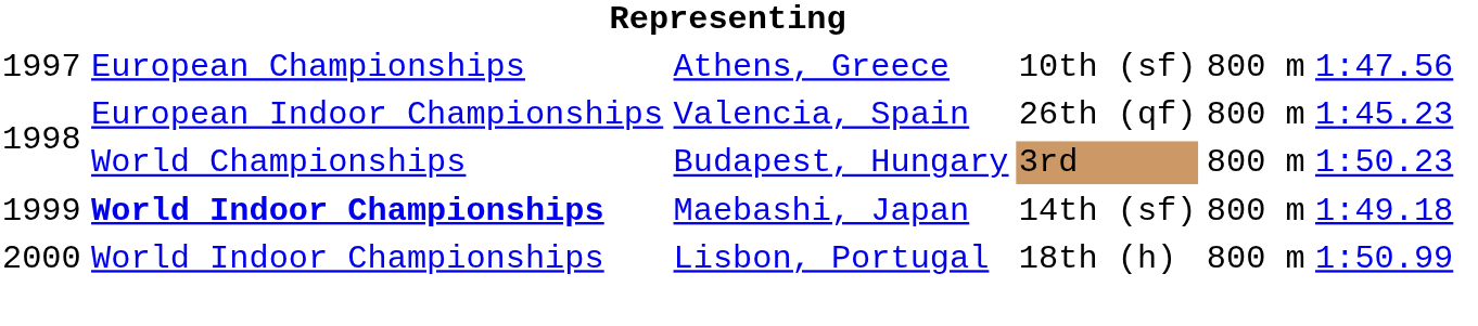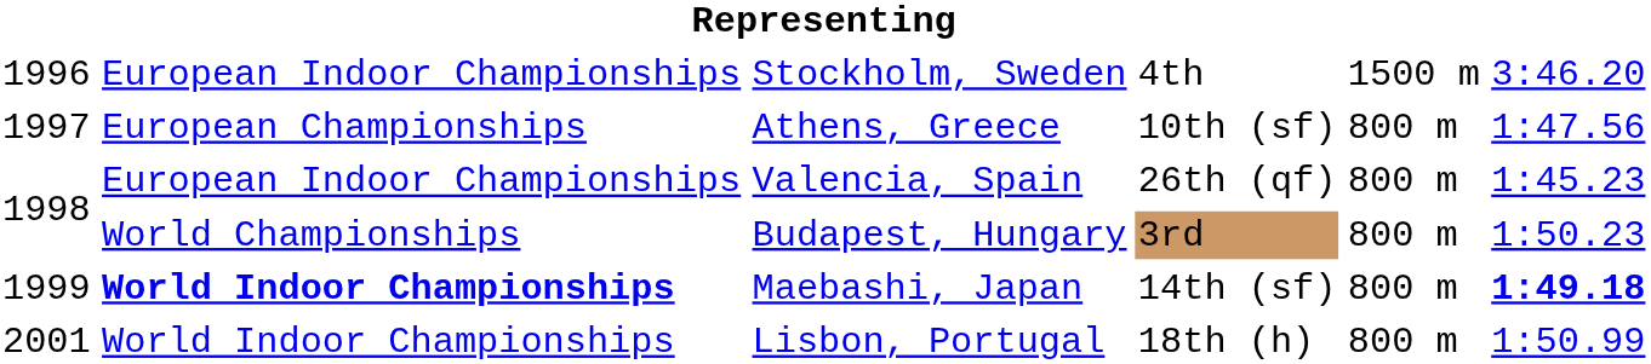+ row: 1996 | European Indoor Championships | Stockholm, Sweden | 4th | 1500 m | 3:46.20
Maebashi, Japan | column 6: normal -> bold
Lisbon, Portugal | column 1: 2000 -> 2001
